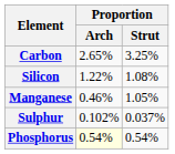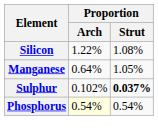- row: Carbon | 2.65% | 3.25%
Manganese | Proportion / Arch: 0.46% -> 0.64%
Sulphur | Proportion / Strut: normal -> bold
